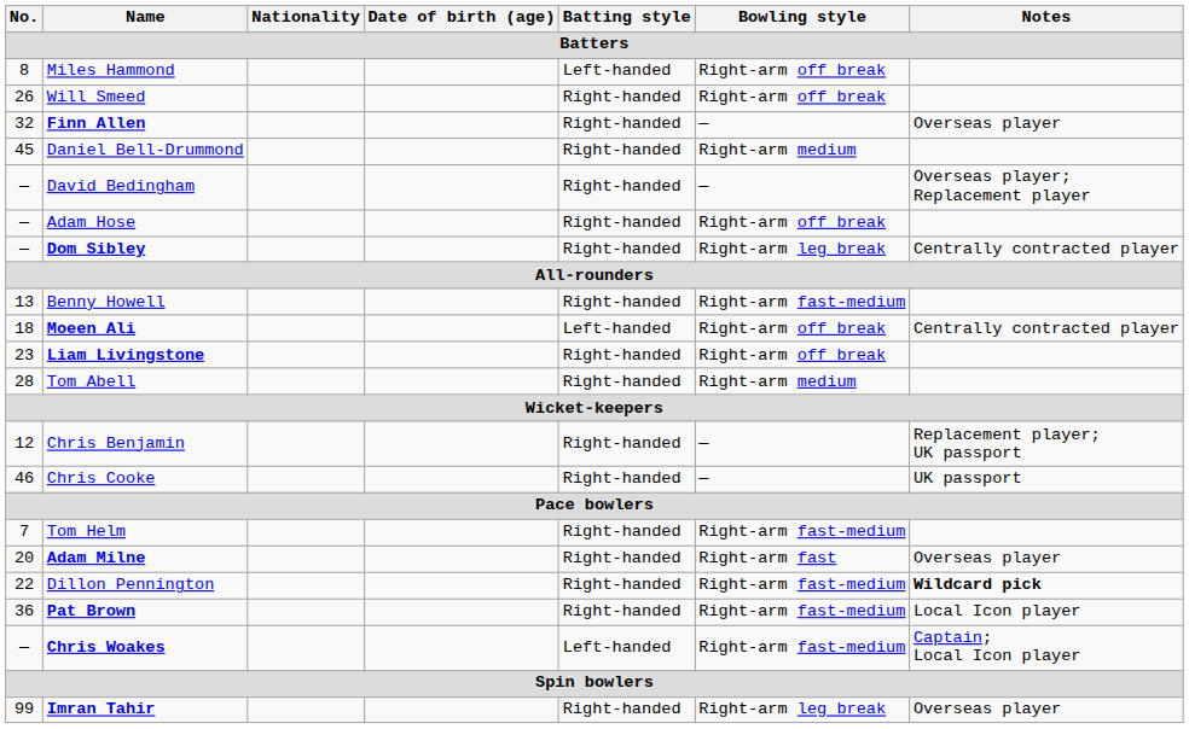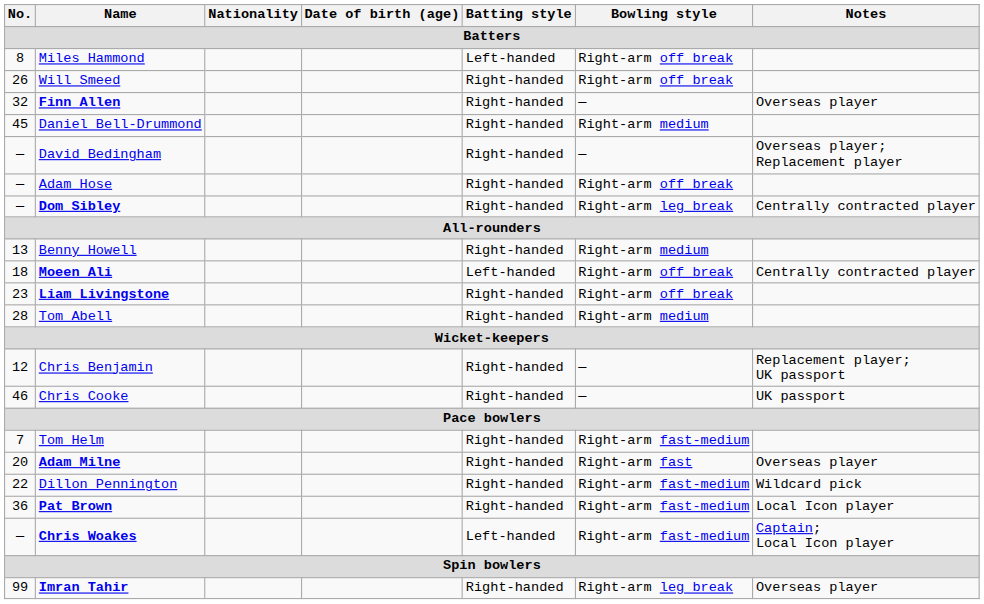Benny Howell | Bowling style: Right-arm fast-medium -> Right-arm medium
Dillon Pennington | Notes: bold -> normal
